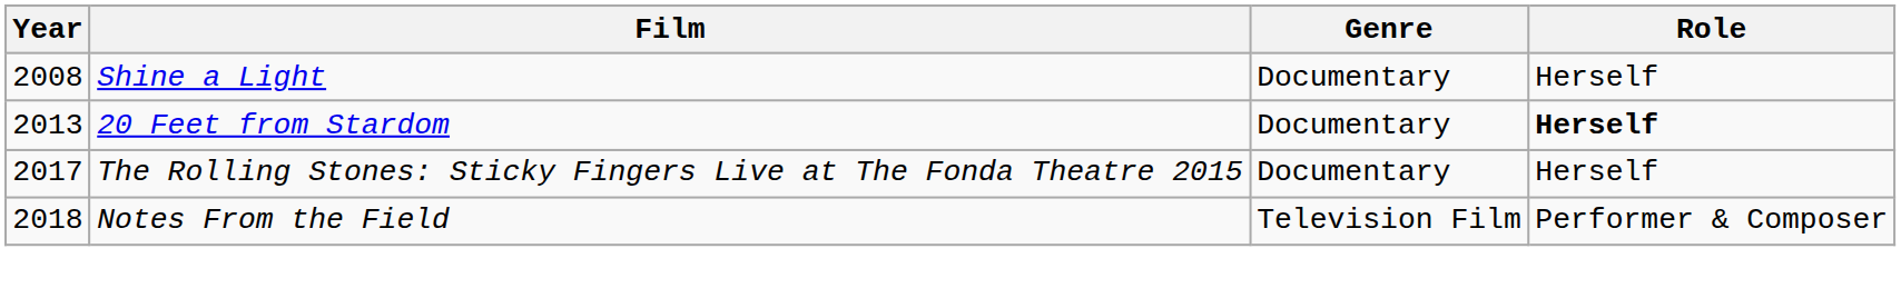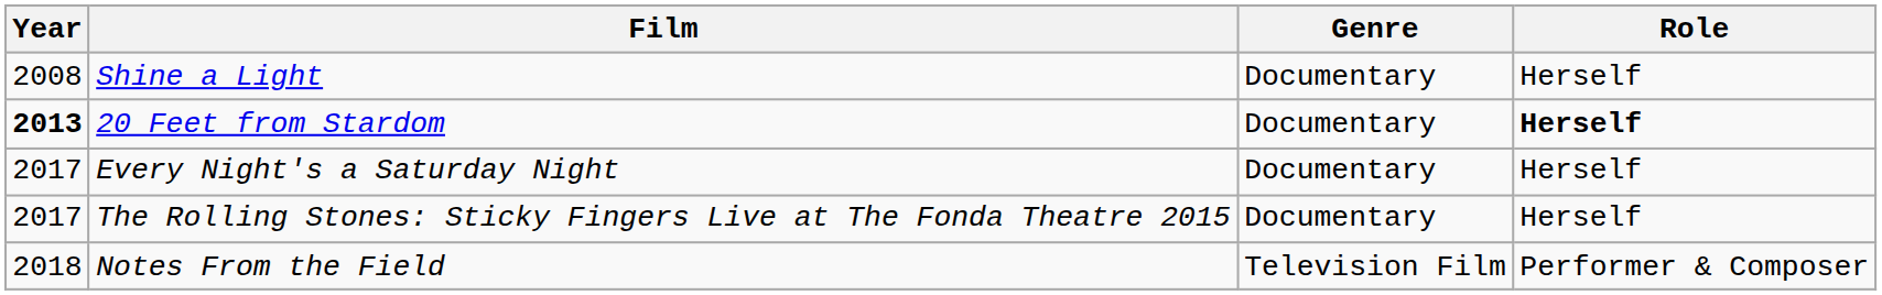20 Feet from Stardom | Year: normal -> bold
+ row: 2017 | Every Night's a Saturday Night | Documentary | Herself
